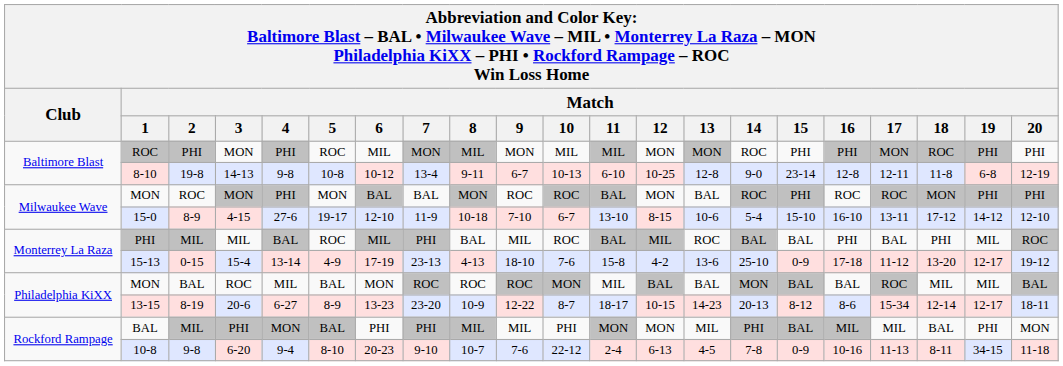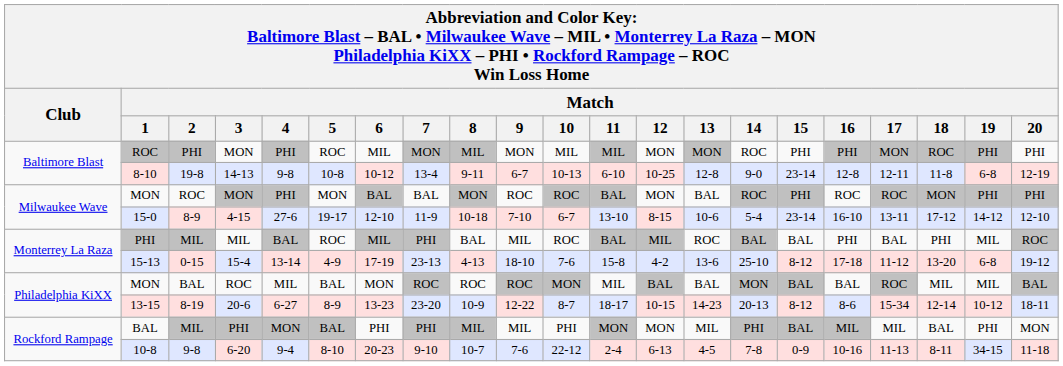15-0 | Match / 15: 15-10 -> 23-14
15-13 | Match / 15: 0-9 -> 8-12
15-13 | Match / 19: 12-17 -> 6-8
13-15 | Match / 19: 12-17 -> 10-12
